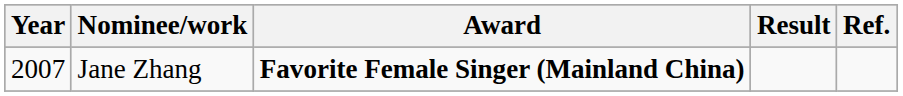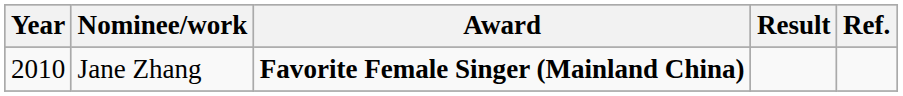Jane Zhang | Year: 2007 -> 2010
